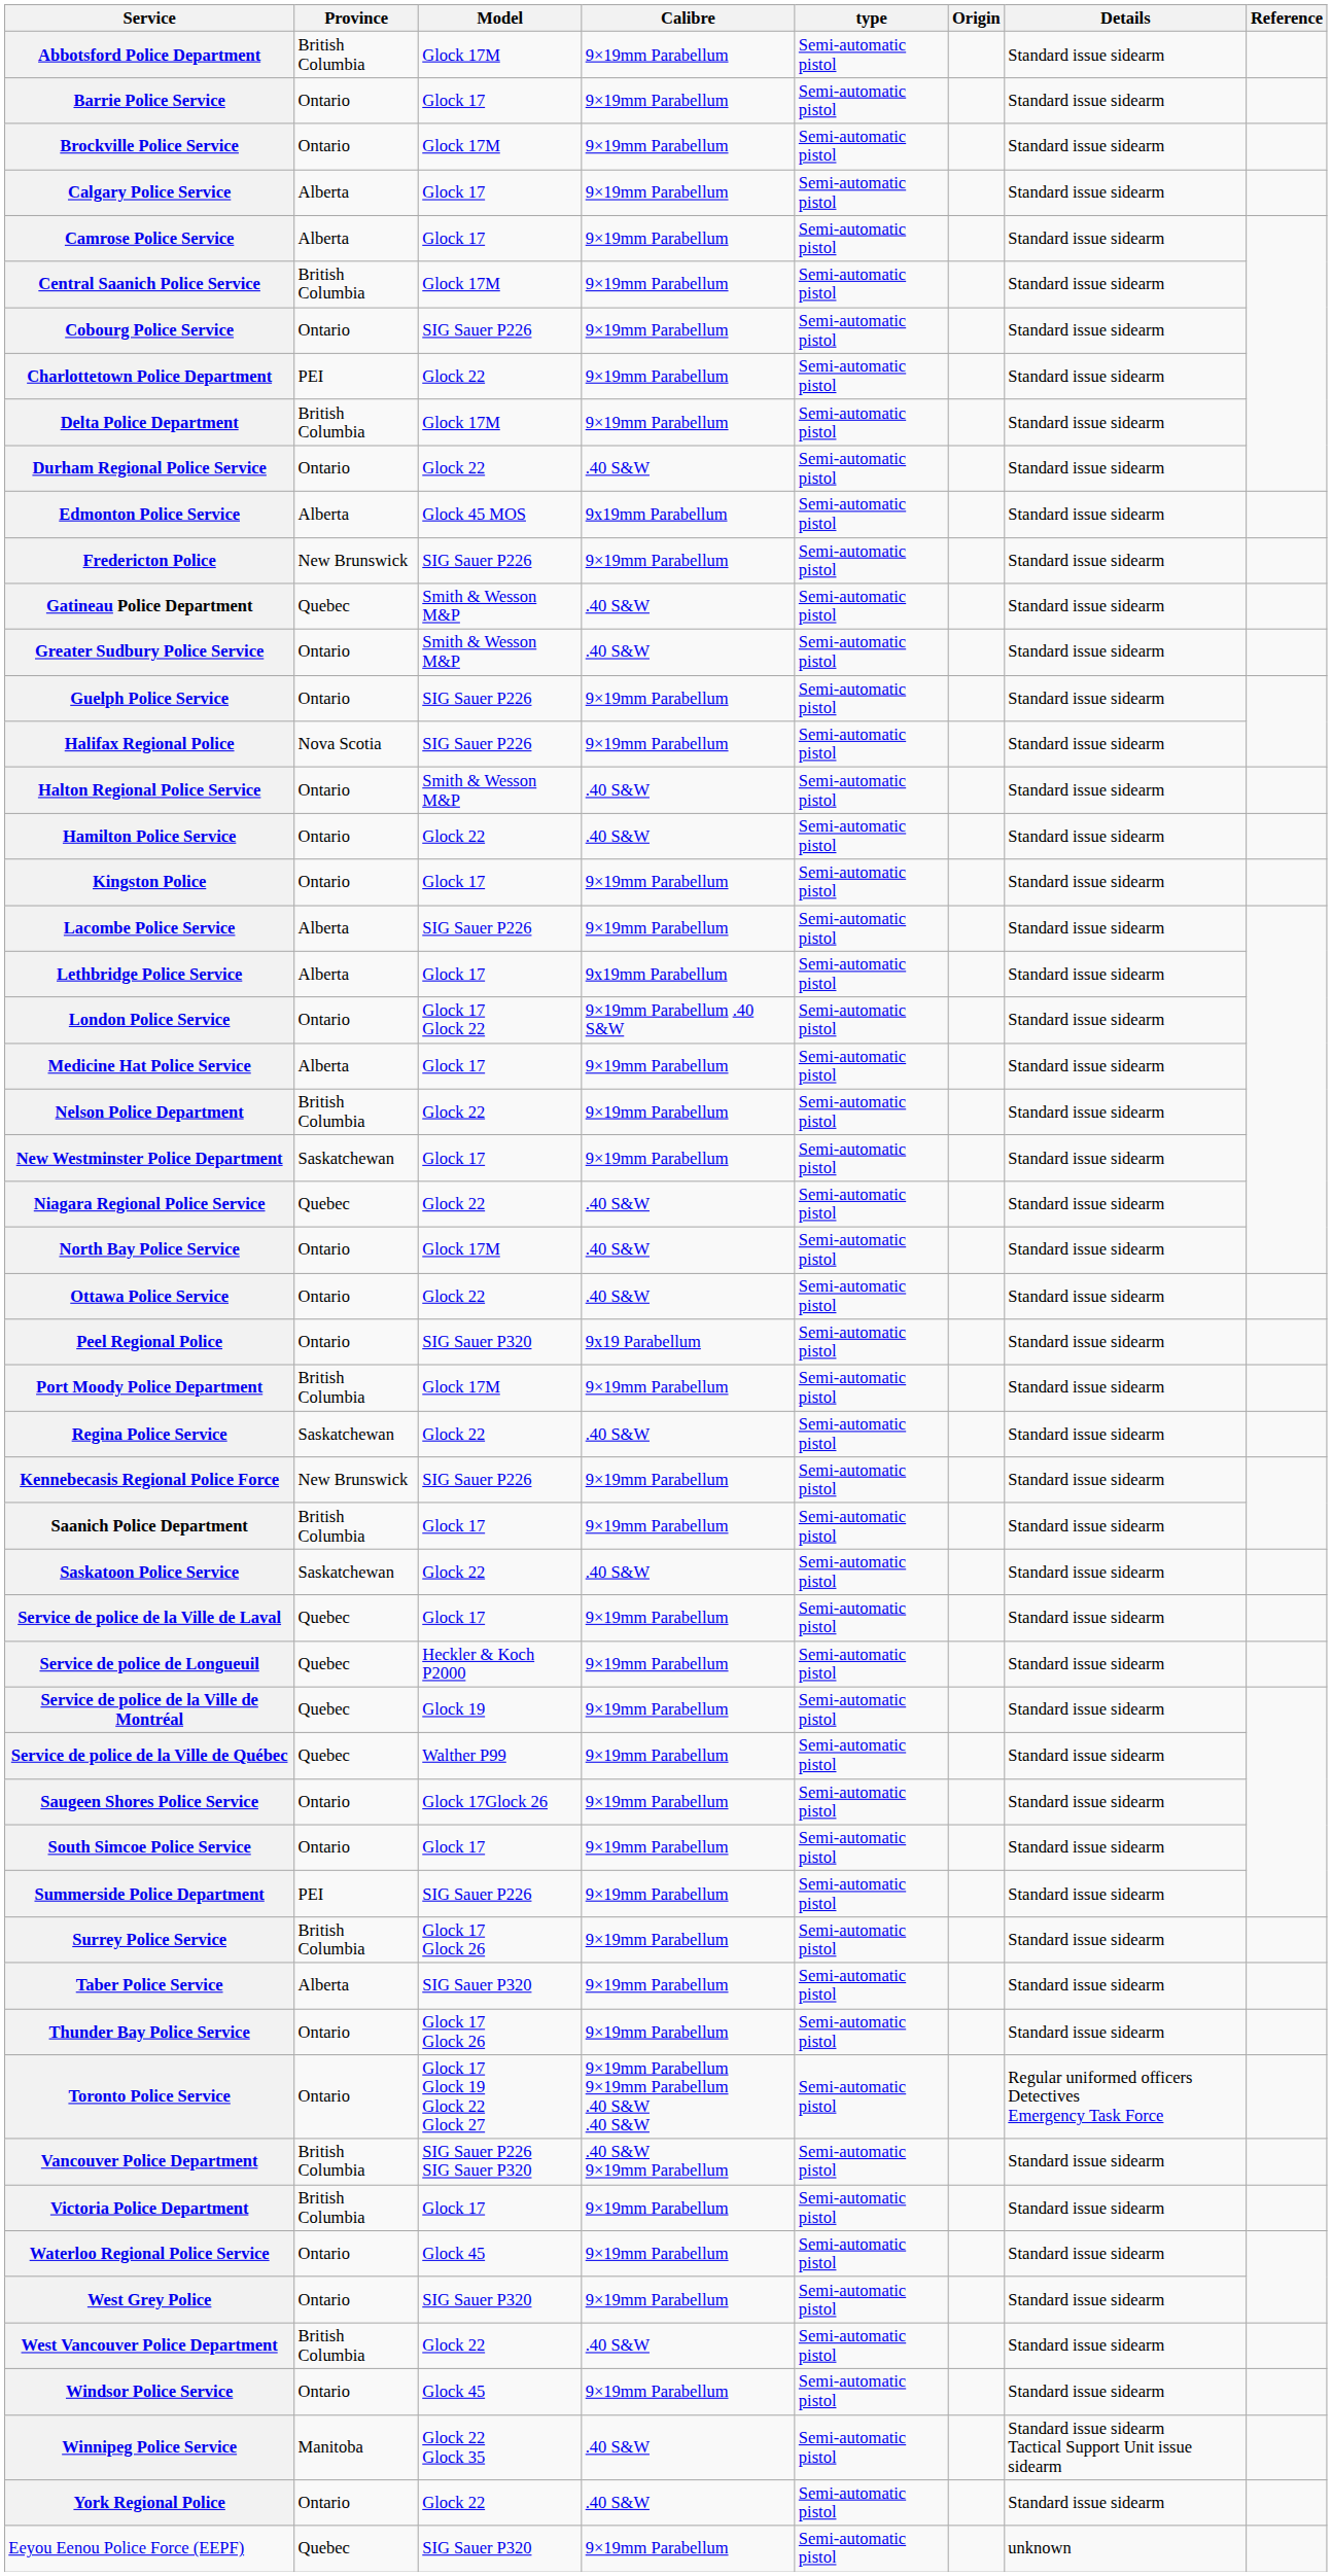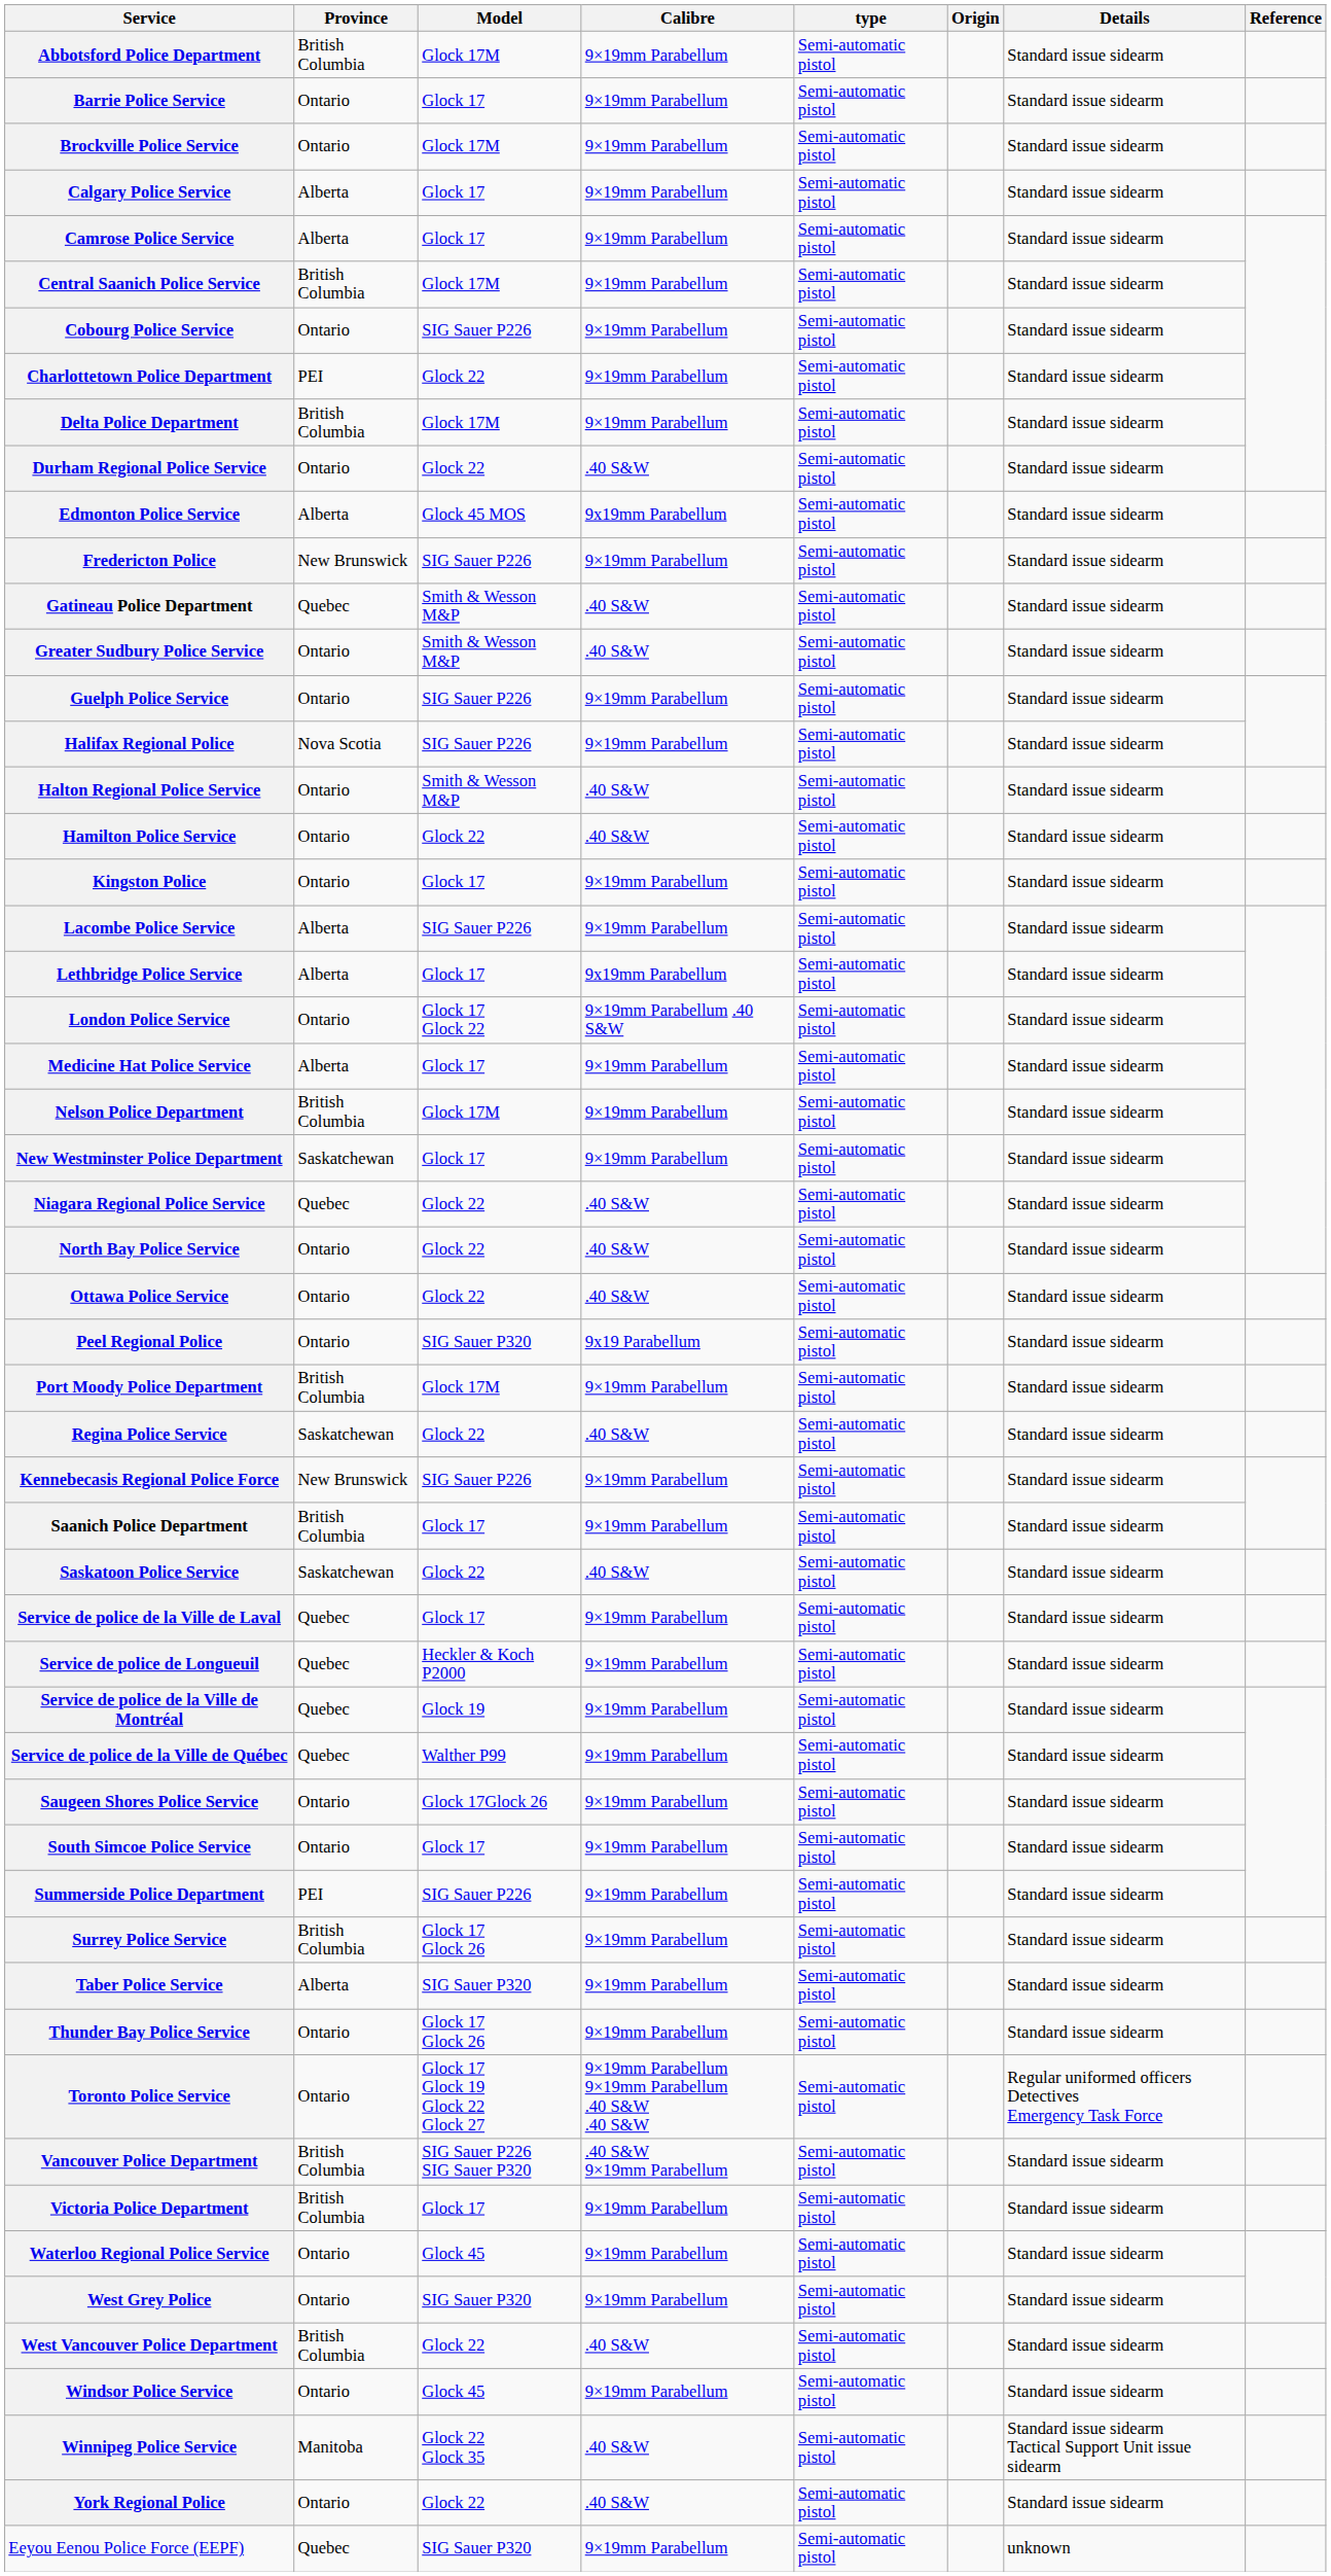Nelson Police Department | Model: Glock 22 -> Glock 17M
North Bay Police Service | Model: Glock 17M -> Glock 22
